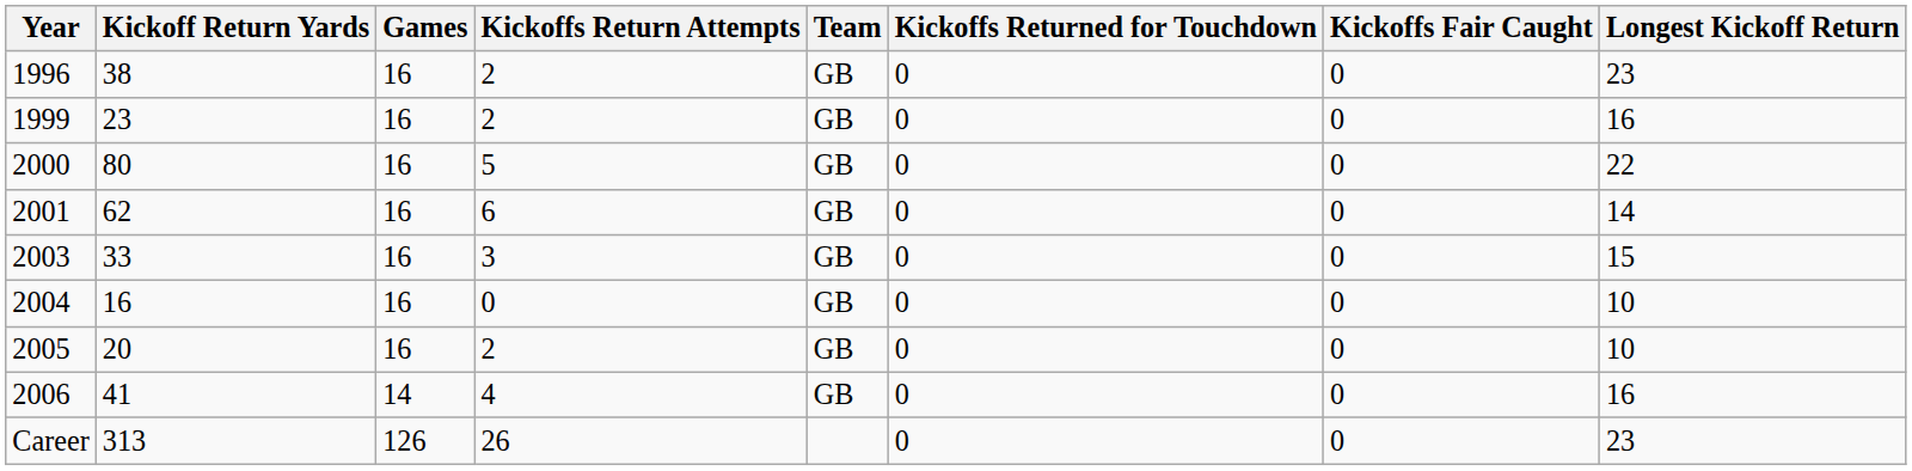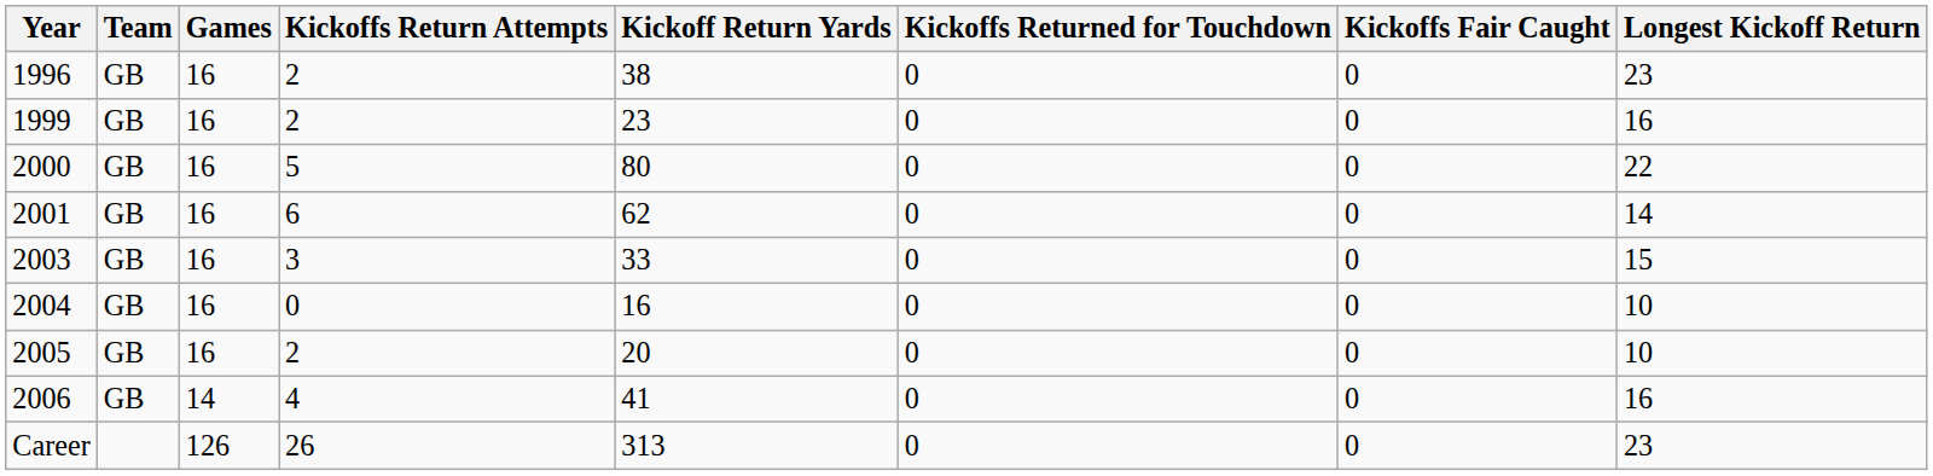columns swapped: Team <-> Kickoff Return Yards
